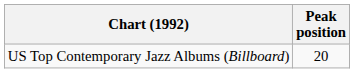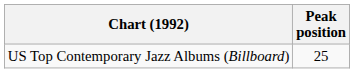US Top Contemporary Jazz Albums (Billboard) | Peak position: 20 -> 25
